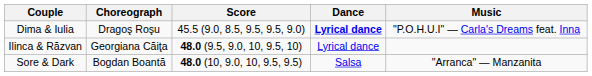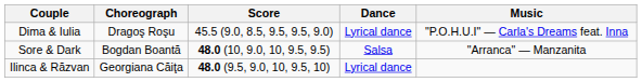Dima & Iulia | Dance: bold -> normal
rows swapped: Sore & Dark <-> Ilinca & Răzvan
